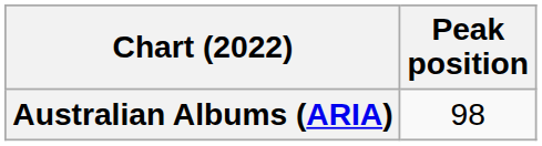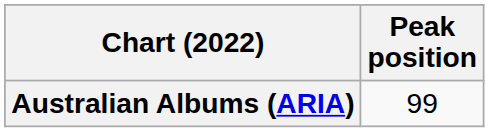Australian Albums (ARIA) | Peak position: 98 -> 99
